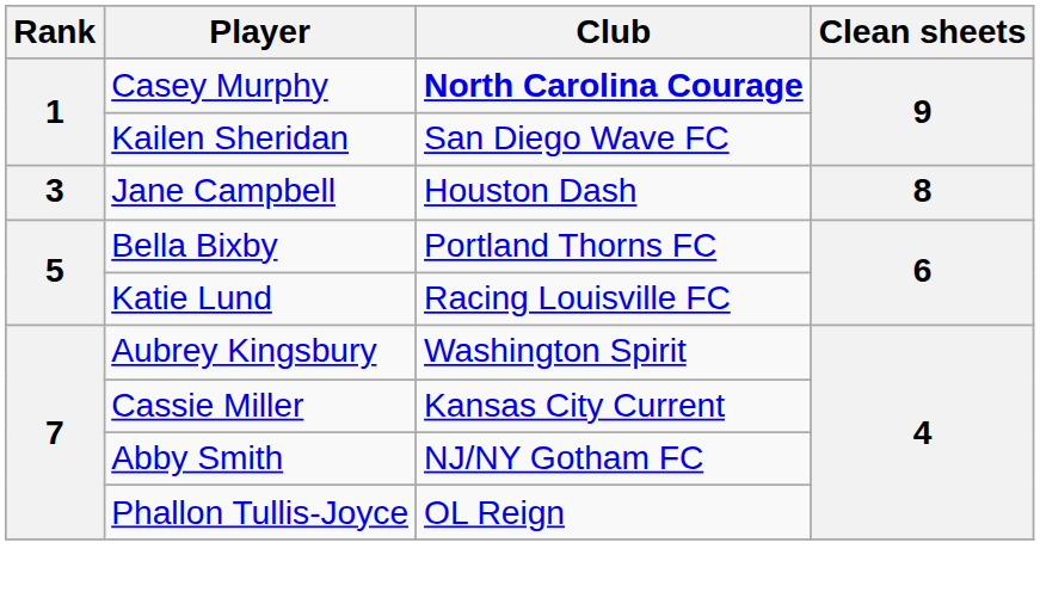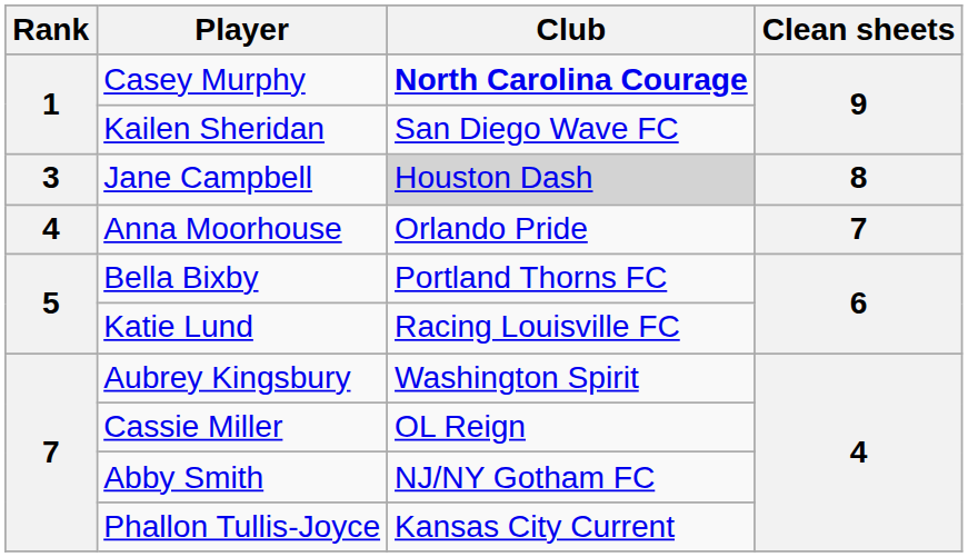Jane Campbell | Club: no background -> lightgrey background
+ row: 4 | Anna Moorhouse | Orlando Pride | 7
Cassie Miller | Club: Kansas City Current -> OL Reign
Phallon Tullis-Joyce | Club: OL Reign -> Kansas City Current
